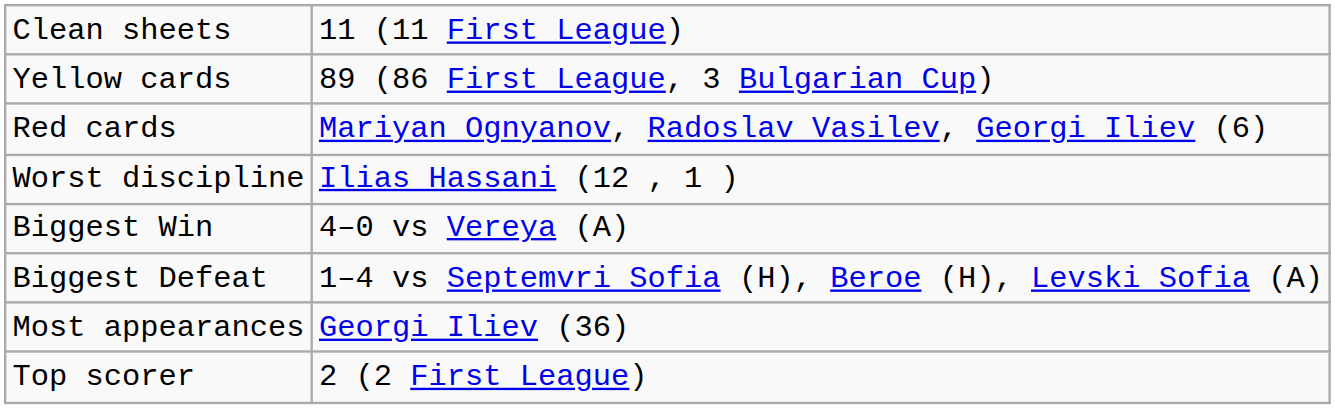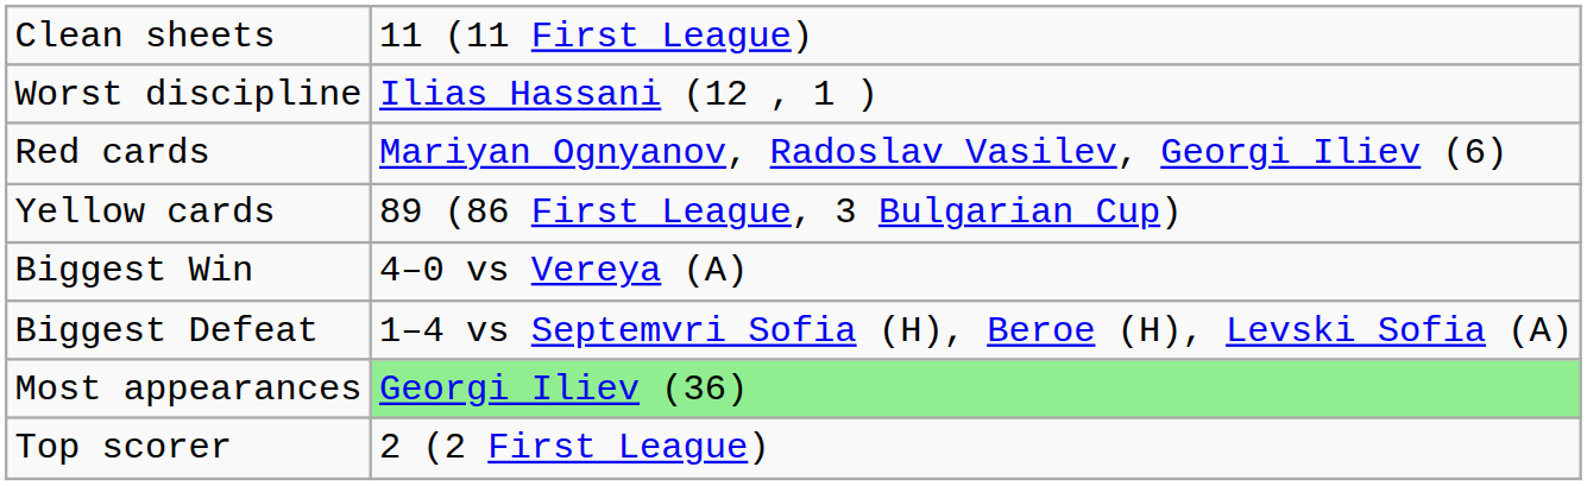rows swapped: Yellow cards <-> Worst discipline
Most appearances | column 2: no background -> lightgreen background
